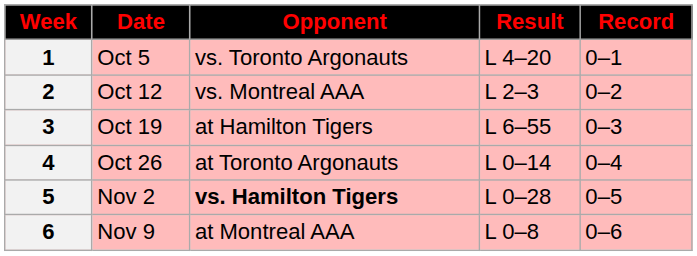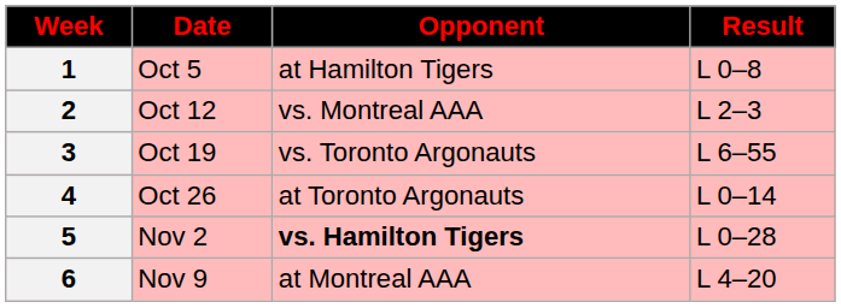- column: Record | 0–1 | 0–2 | 0–3 | 0–4 | 0–5 | 0–6
1 | Opponent: vs. Toronto Argonauts -> at Hamilton Tigers
1 | Result: L 4–20 -> L 0–8
3 | Opponent: at Hamilton Tigers -> vs. Toronto Argonauts
6 | Result: L 0–8 -> L 4–20
